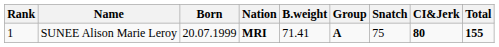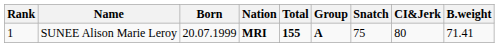columns swapped: B.weight <-> Total
SUNEE Alison Marie Leroy | CI&Jerk: bold -> normal
